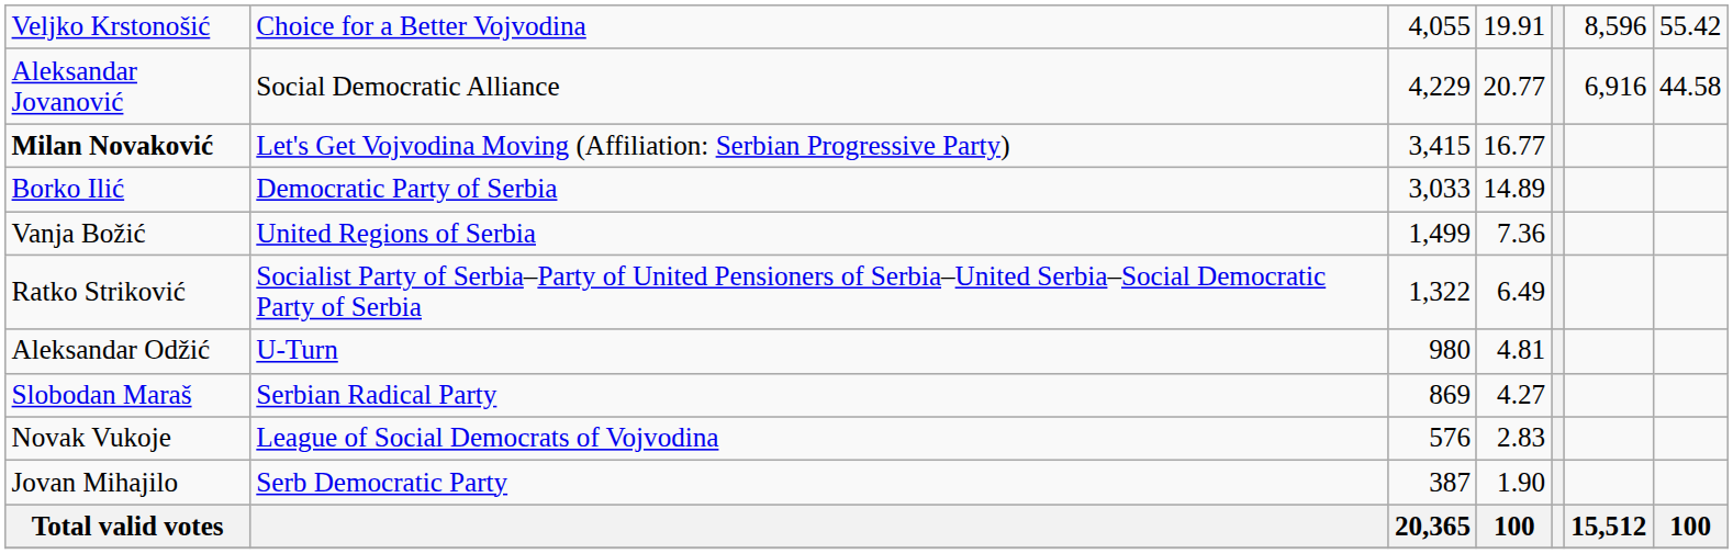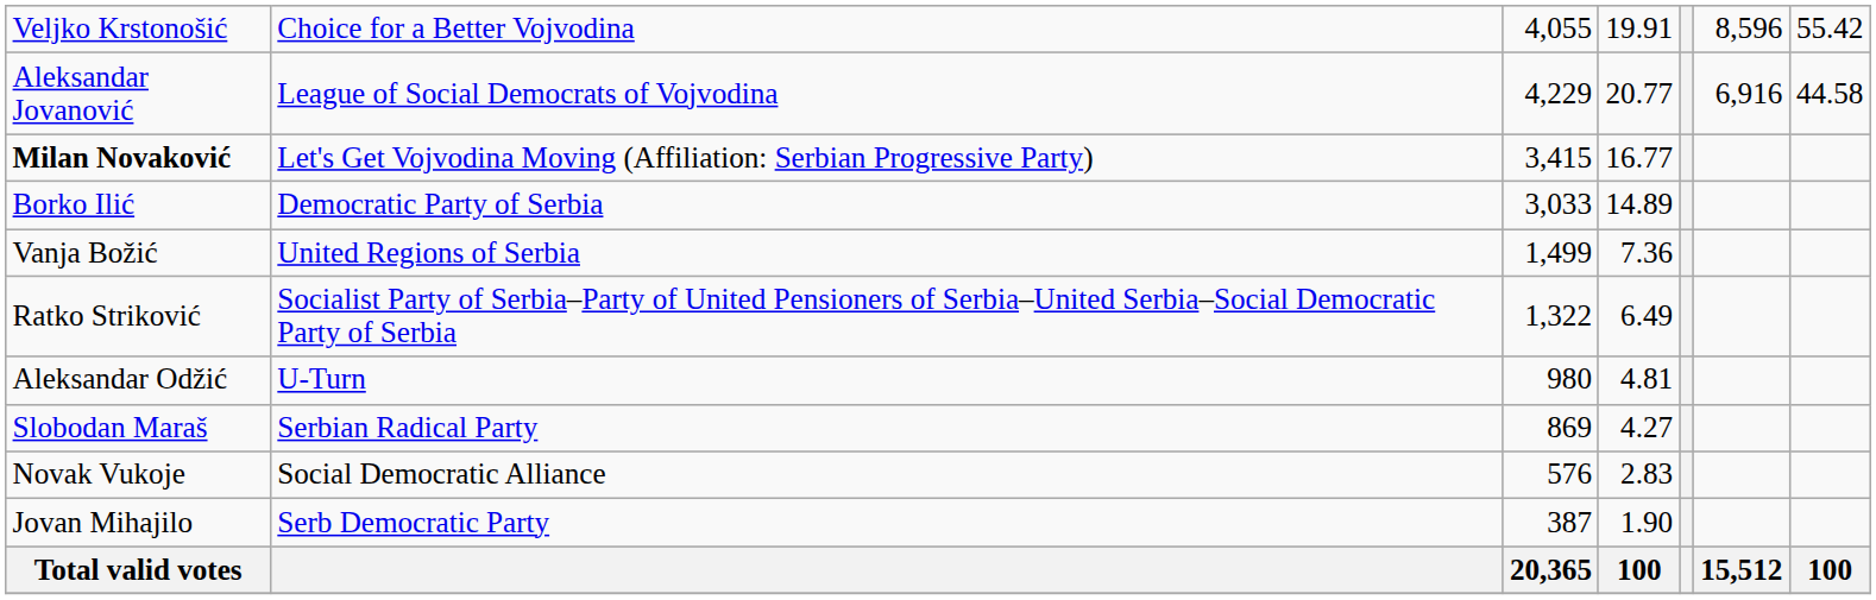Aleksandar Jovanović | column 2: Social Democratic Alliance -> League of Social Democrats of Vojvodina
Novak Vukoje | column 2: League of Social Democrats of Vojvodina -> Social Democratic Alliance
